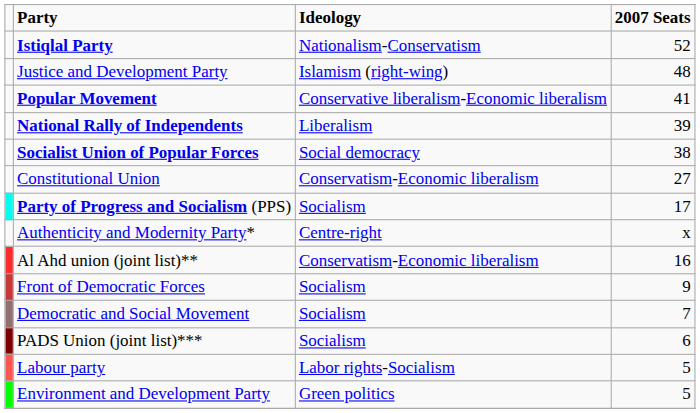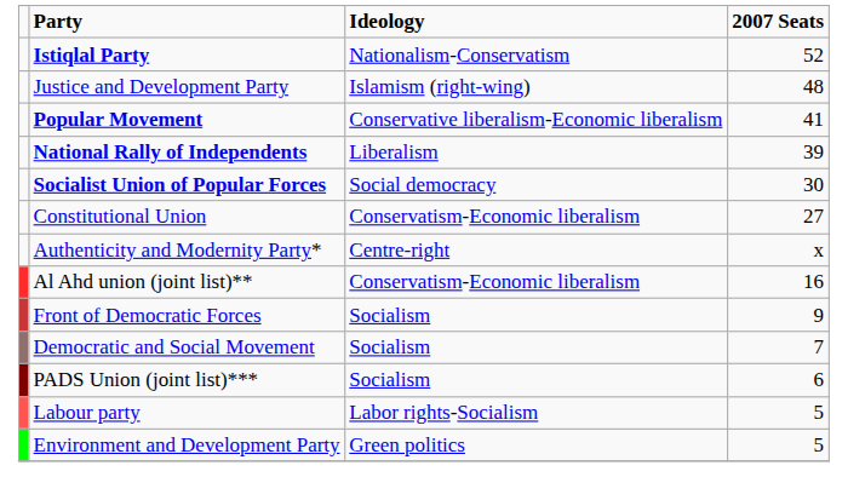Socialist Union of Popular Forces | 2007 Seats: 38 -> 30
- row: Party of Progress and Socialism (PPS) | Socialism | 17
